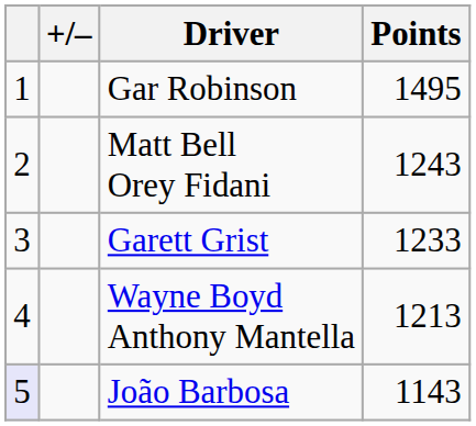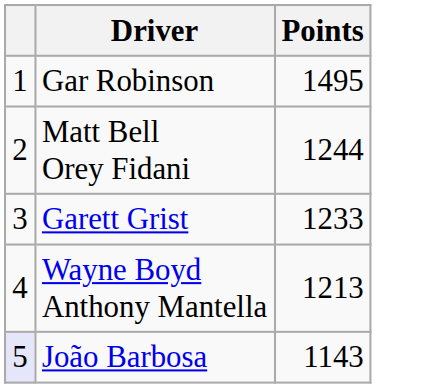- column: +/–
Matt Bell Orey Fidani | Points: 1243 -> 1244
